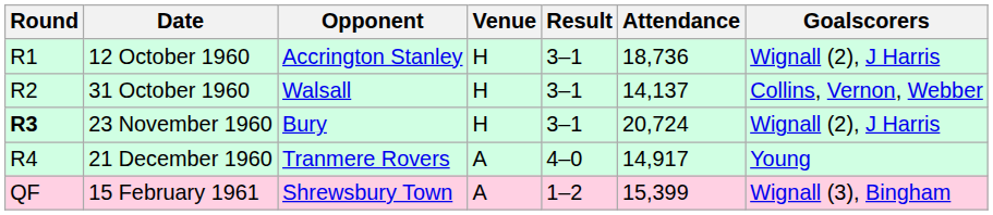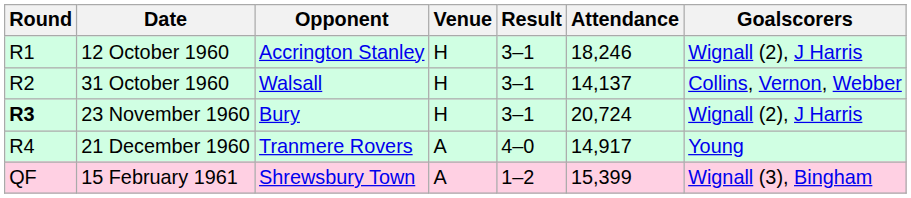12 October 1960 | Attendance: 18,736 -> 18,246
